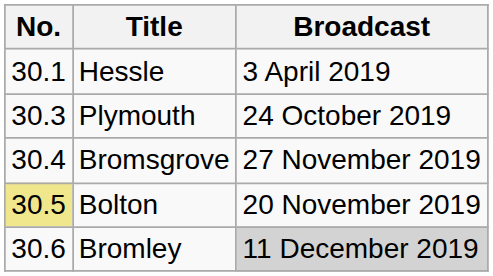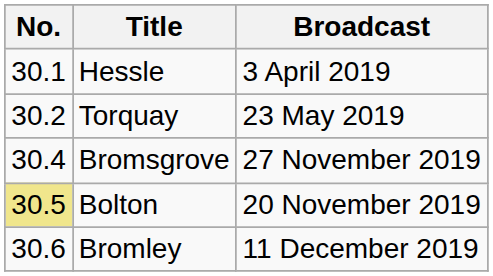+ row: 30.2 | Torquay | 23 May 2019
- row: 30.3 | Plymouth | 24 October 2019
Bromley | Broadcast: lightgrey background -> no background
